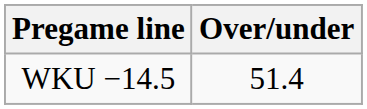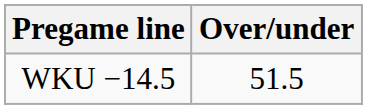WKU −14.5 | Over/under: 51.4 -> 51.5
